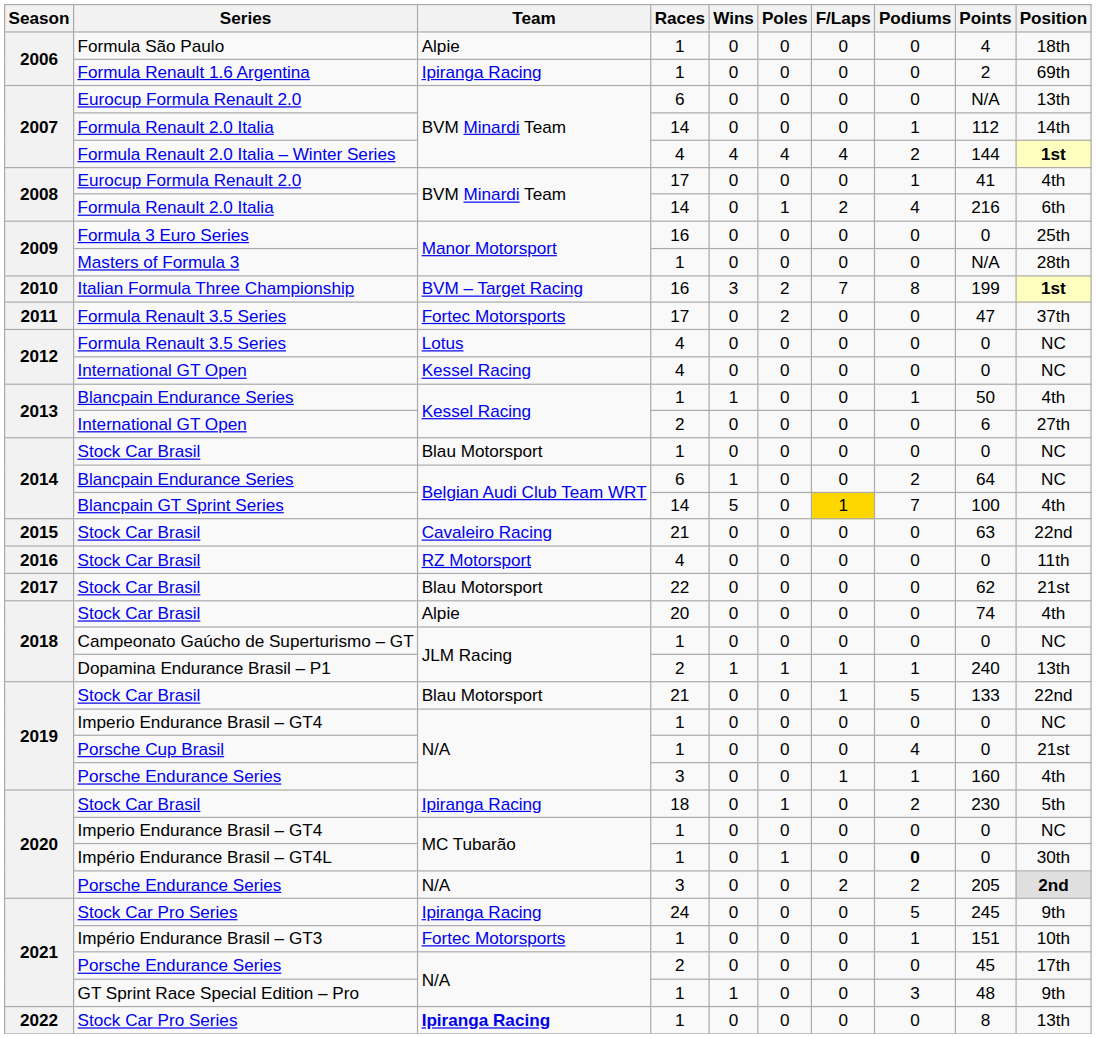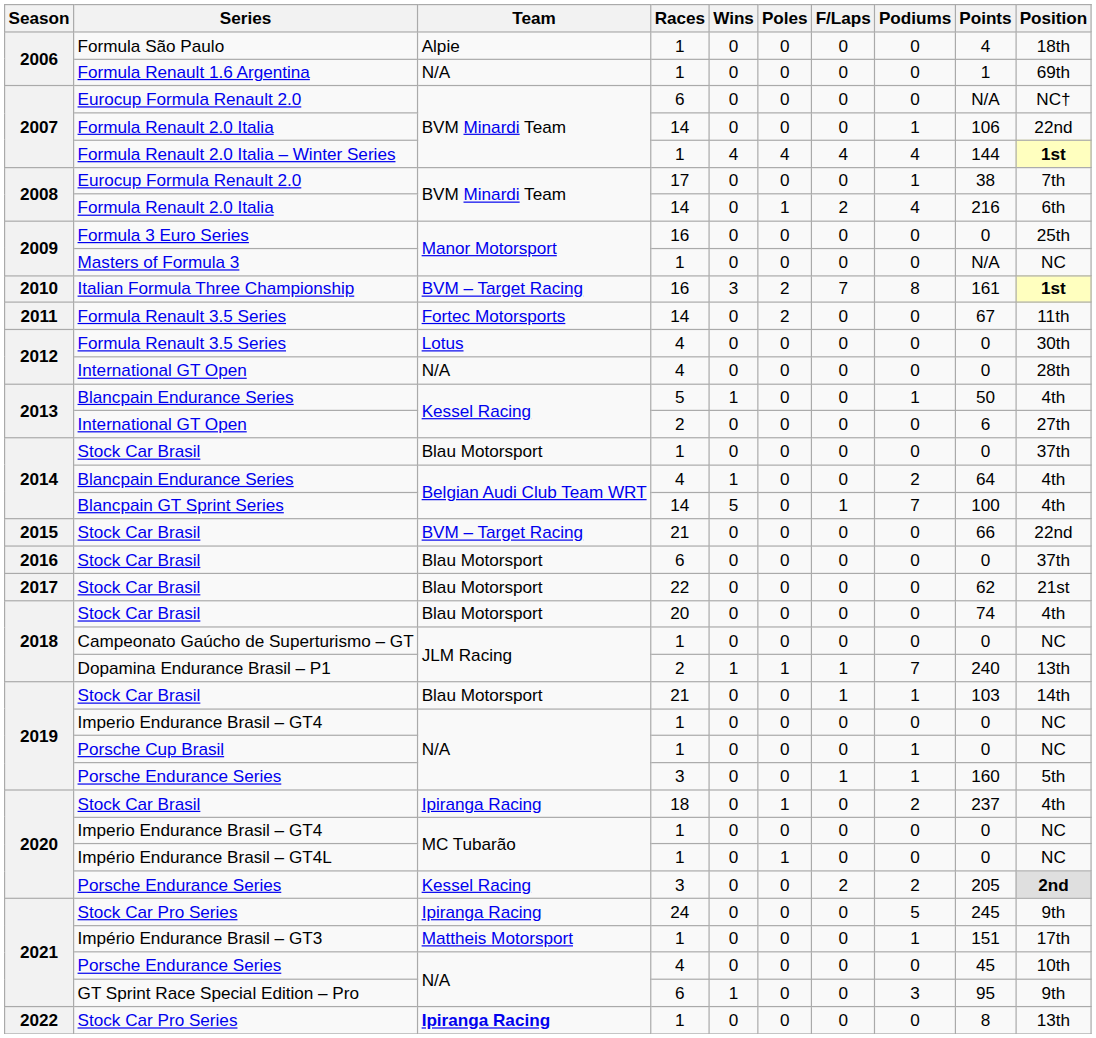Formula Renault 1.6 Argentina | Team: Ipiranga Racing -> N/A
Formula Renault 1.6 Argentina | Points: 2 -> 1
2007 / Eurocup Formula Renault 2.0 | Position: 13th -> NC†
2007 / Formula Renault 2.0 Italia | Points: 112 -> 106
2007 / Formula Renault 2.0 Italia | Position: 14th -> 22nd
Formula Renault 2.0 Italia – Winter Series | Races: 4 -> 1
Formula Renault 2.0 Italia – Winter Series | Podiums: 2 -> 4
2008 / Eurocup Formula Renault 2.0 | Points: 41 -> 38
2008 / Eurocup Formula Renault 2.0 | Position: 4th -> 7th
Masters of Formula 3 | Position: 28th -> NC
Italian Formula Three Championship | Points: 199 -> 161
2011 / Formula Renault 3.5 Series | Races: 17 -> 14
2011 / Formula Renault 3.5 Series | Points: 47 -> 67
2011 / Formula Renault 3.5 Series | Position: 37th -> 11th
2012 / Formula Renault 3.5 Series | Position: NC -> 30th
2012 / International GT Open | Team: Kessel Racing -> N/A
2012 / International GT Open | Position: NC -> 28th
2013 / Blancpain Endurance Series | Races: 1 -> 5
2014 / Stock Car Brasil | Position: NC -> 37th
2014 / Blancpain Endurance Series | Races: 6 -> 4
2014 / Blancpain Endurance Series | Position: NC -> 4th
Blancpain GT Sprint Series | F/Laps: gold background -> no background
2015 / Stock Car Brasil | Team: Cavaleiro Racing -> BVM – Target Racing
2015 / Stock Car Brasil | Points: 63 -> 66
2016 / Stock Car Brasil | Team: RZ Motorsport -> Blau Motorsport
2016 / Stock Car Brasil | Races: 4 -> 6
2016 / Stock Car Brasil | Position: 11th -> 37th
2018 / Stock Car Brasil | Team: Alpie -> Blau Motorsport
Dopamina Endurance Brasil – P1 | Podiums: 1 -> 7
2019 / Stock Car Brasil | Podiums: 5 -> 1
2019 / Stock Car Brasil | Points: 133 -> 103
2019 / Stock Car Brasil | Position: 22nd -> 14th
Porsche Cup Brasil | Podiums: 4 -> 1
Porsche Cup Brasil | Position: 21st -> NC
2019 / Porsche Endurance Series | Position: 4th -> 5th
2020 / Stock Car Brasil | Points: 230 -> 237
2020 / Stock Car Brasil | Position: 5th -> 4th
Império Endurance Brasil – GT4L | Podiums: bold -> normal
Império Endurance Brasil – GT4L | Position: 30th -> NC
2020 / Porsche Endurance Series | Team: N/A -> Kessel Racing
Império Endurance Brasil – GT3 | Team: Fortec Motorsports -> Mattheis Motorsport
Império Endurance Brasil – GT3 | Position: 10th -> 17th
2021 / Porsche Endurance Series | Races: 2 -> 4
2021 / Porsche Endurance Series | Position: 17th -> 10th
GT Sprint Race Special Edition – Pro | Races: 1 -> 6
GT Sprint Race Special Edition – Pro | Points: 48 -> 95
